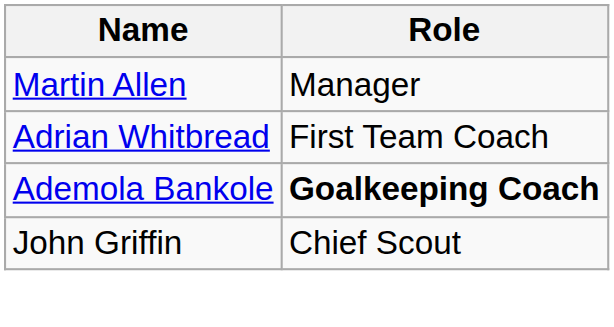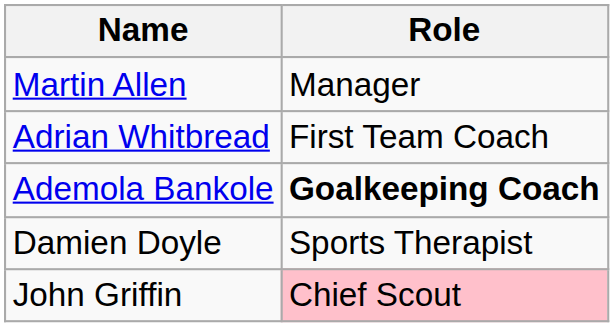+ row: Damien Doyle | Sports Therapist
John Griffin | Role: no background -> pink background
